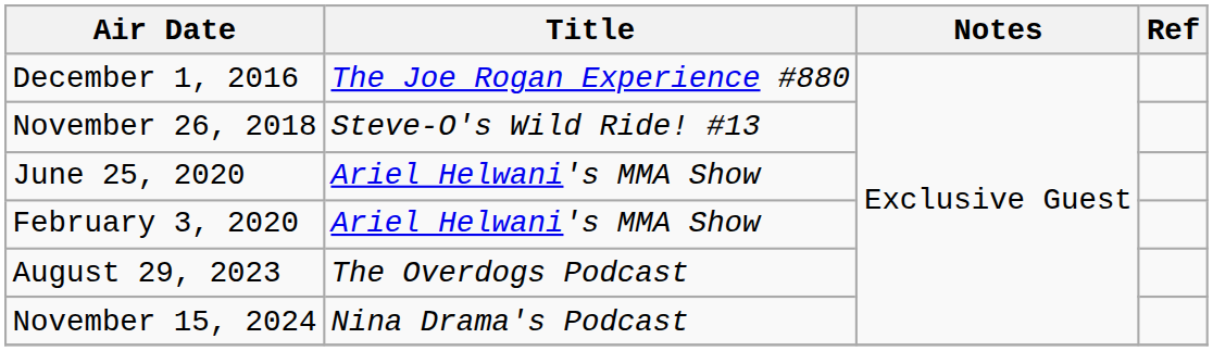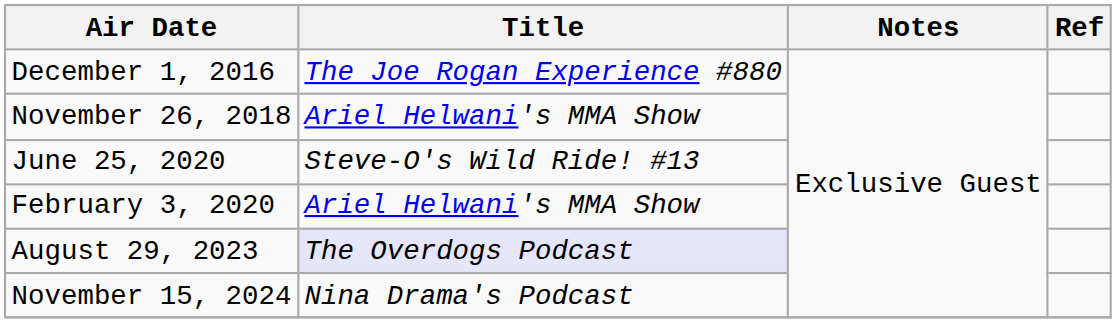November 26, 2018 | Title: Steve-O's Wild Ride! #13 -> Ariel Helwani's MMA Show
June 25, 2020 | Title: Ariel Helwani's MMA Show -> Steve-O's Wild Ride! #13
August 29, 2023 | Title: no background -> lavender background
